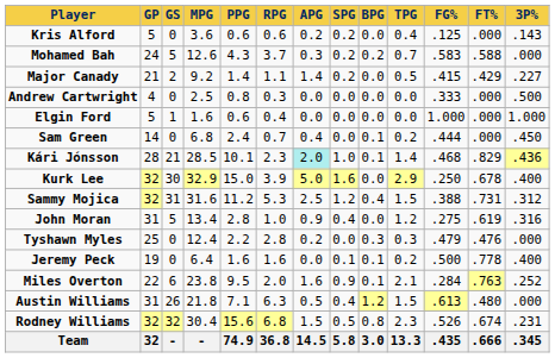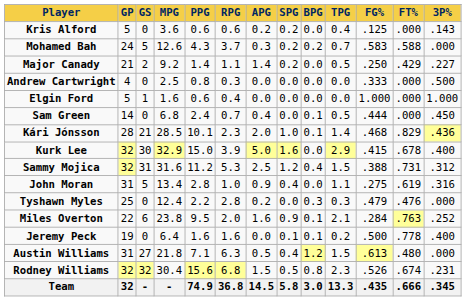Major Canady | FG%: .415 -> .250
Sam Green | TPG: 0.2 -> 0.5
Kári Jónsson | APG: paleturquoise background -> no background
Kurk Lee | FG%: .250 -> .415
John Moran | TPG: 1.2 -> 1.1
rows swapped: Miles Overton <-> Jeremy Peck
Austin Williams | GS: 26 -> 27
